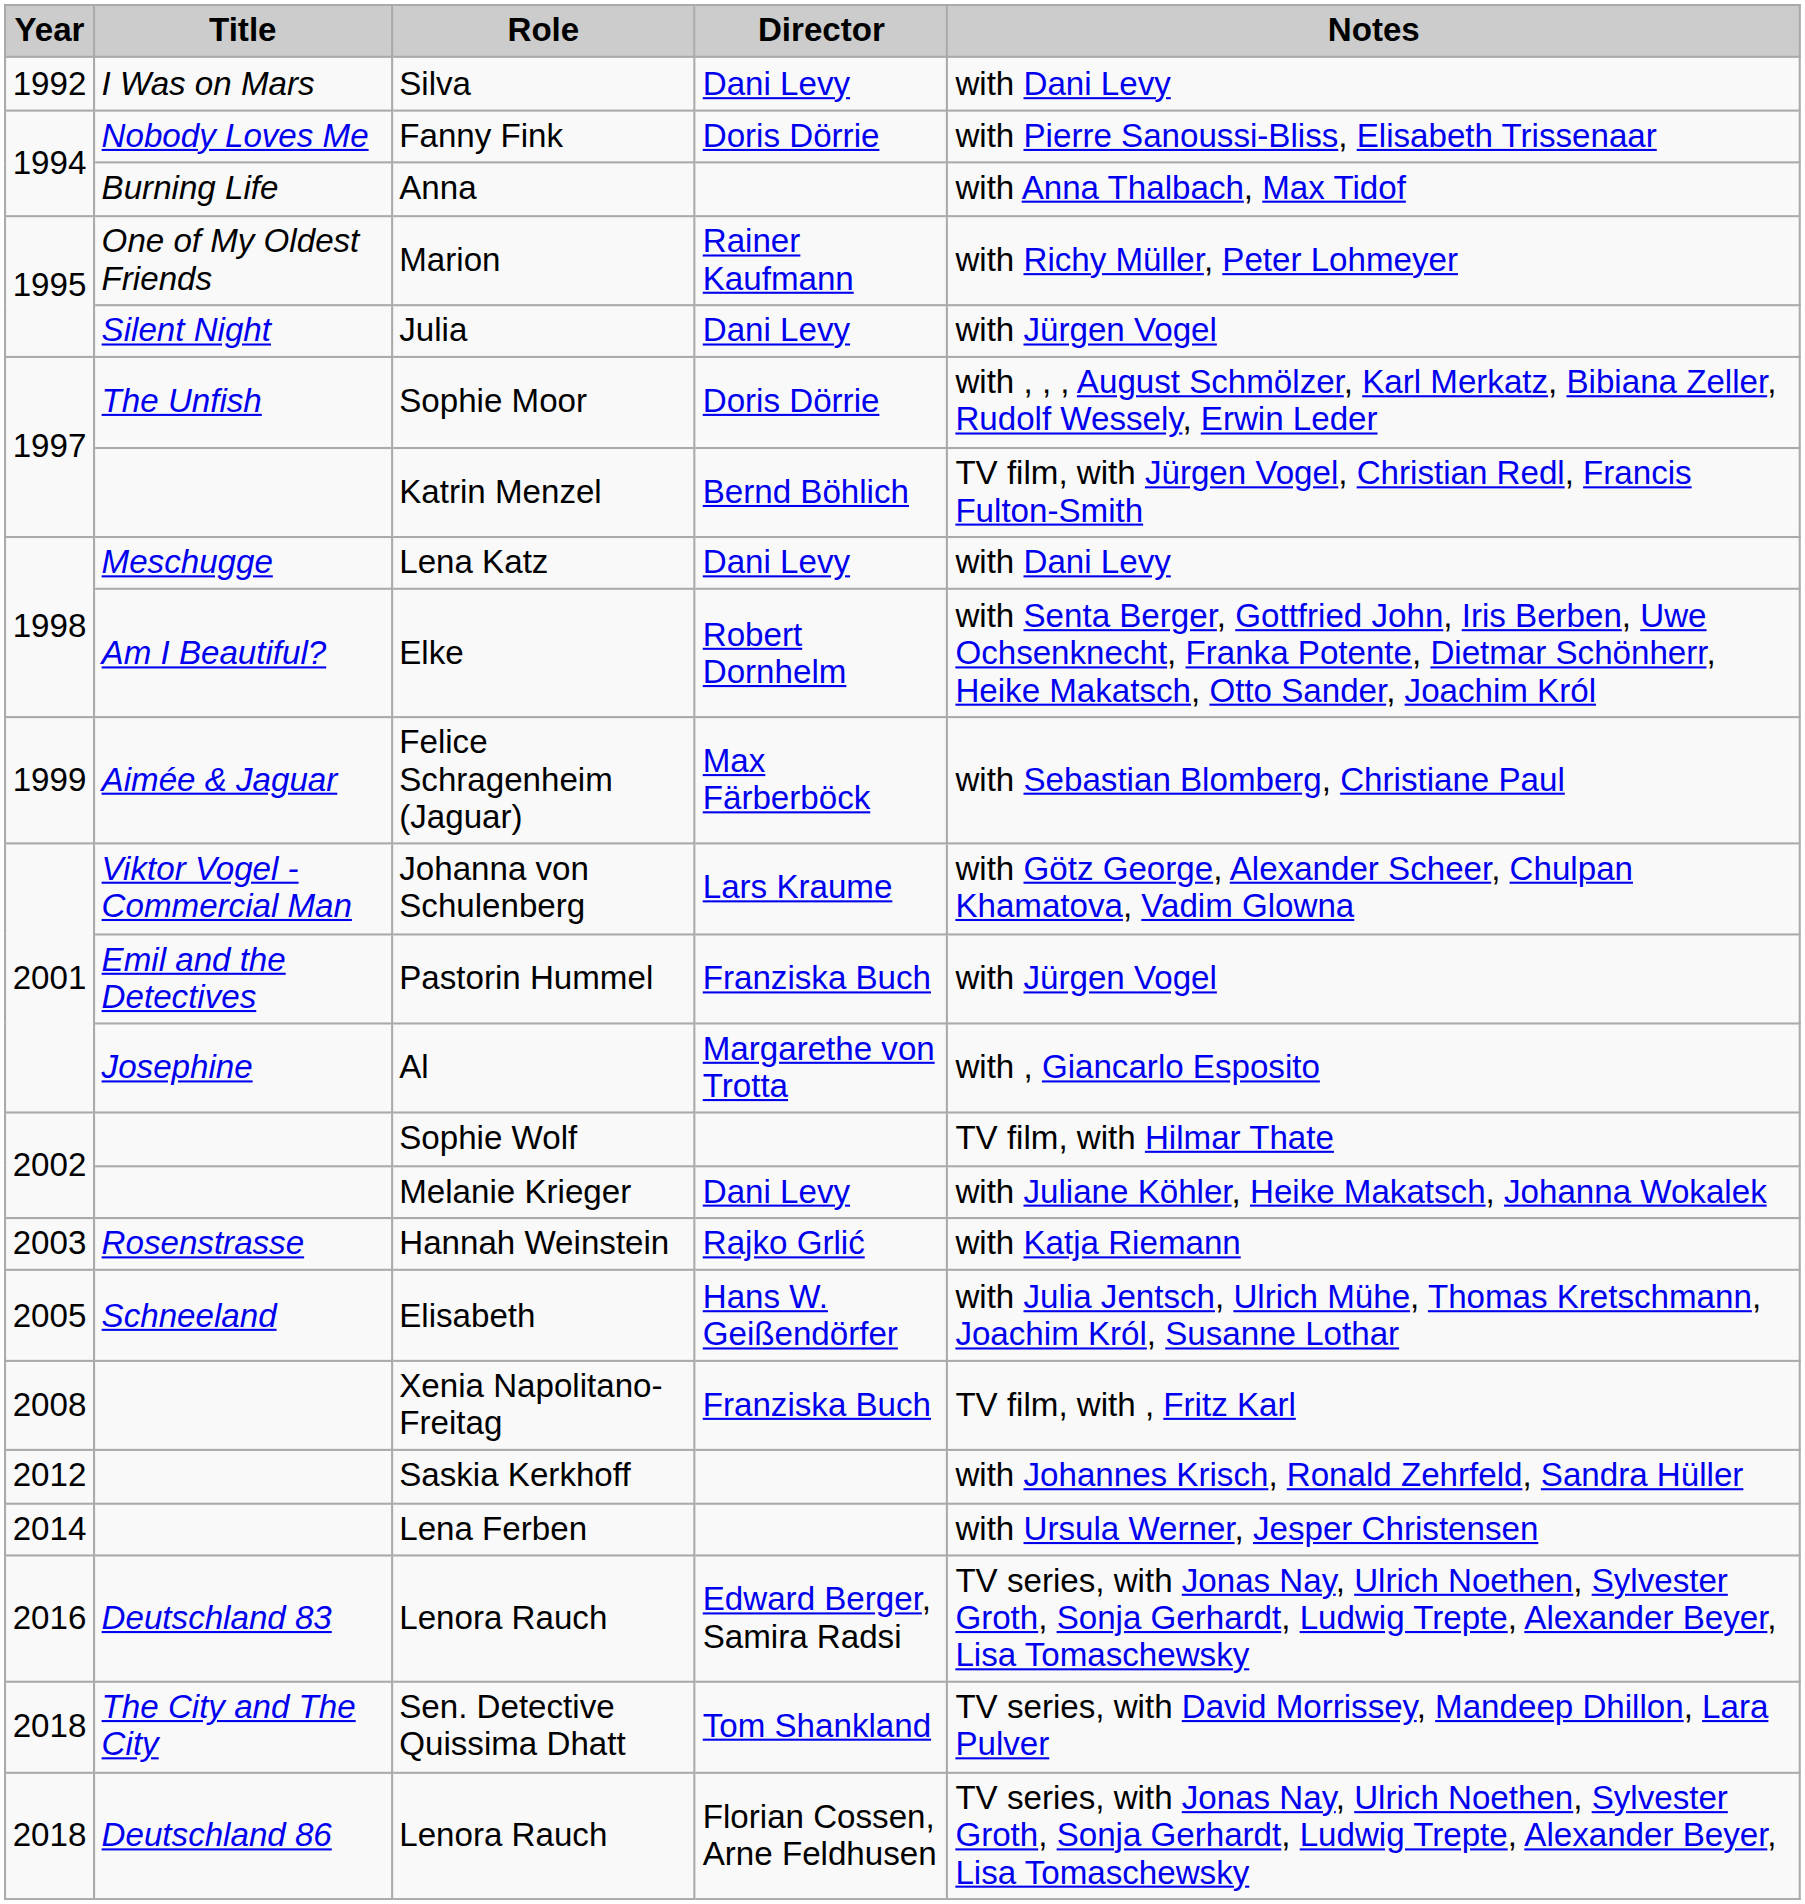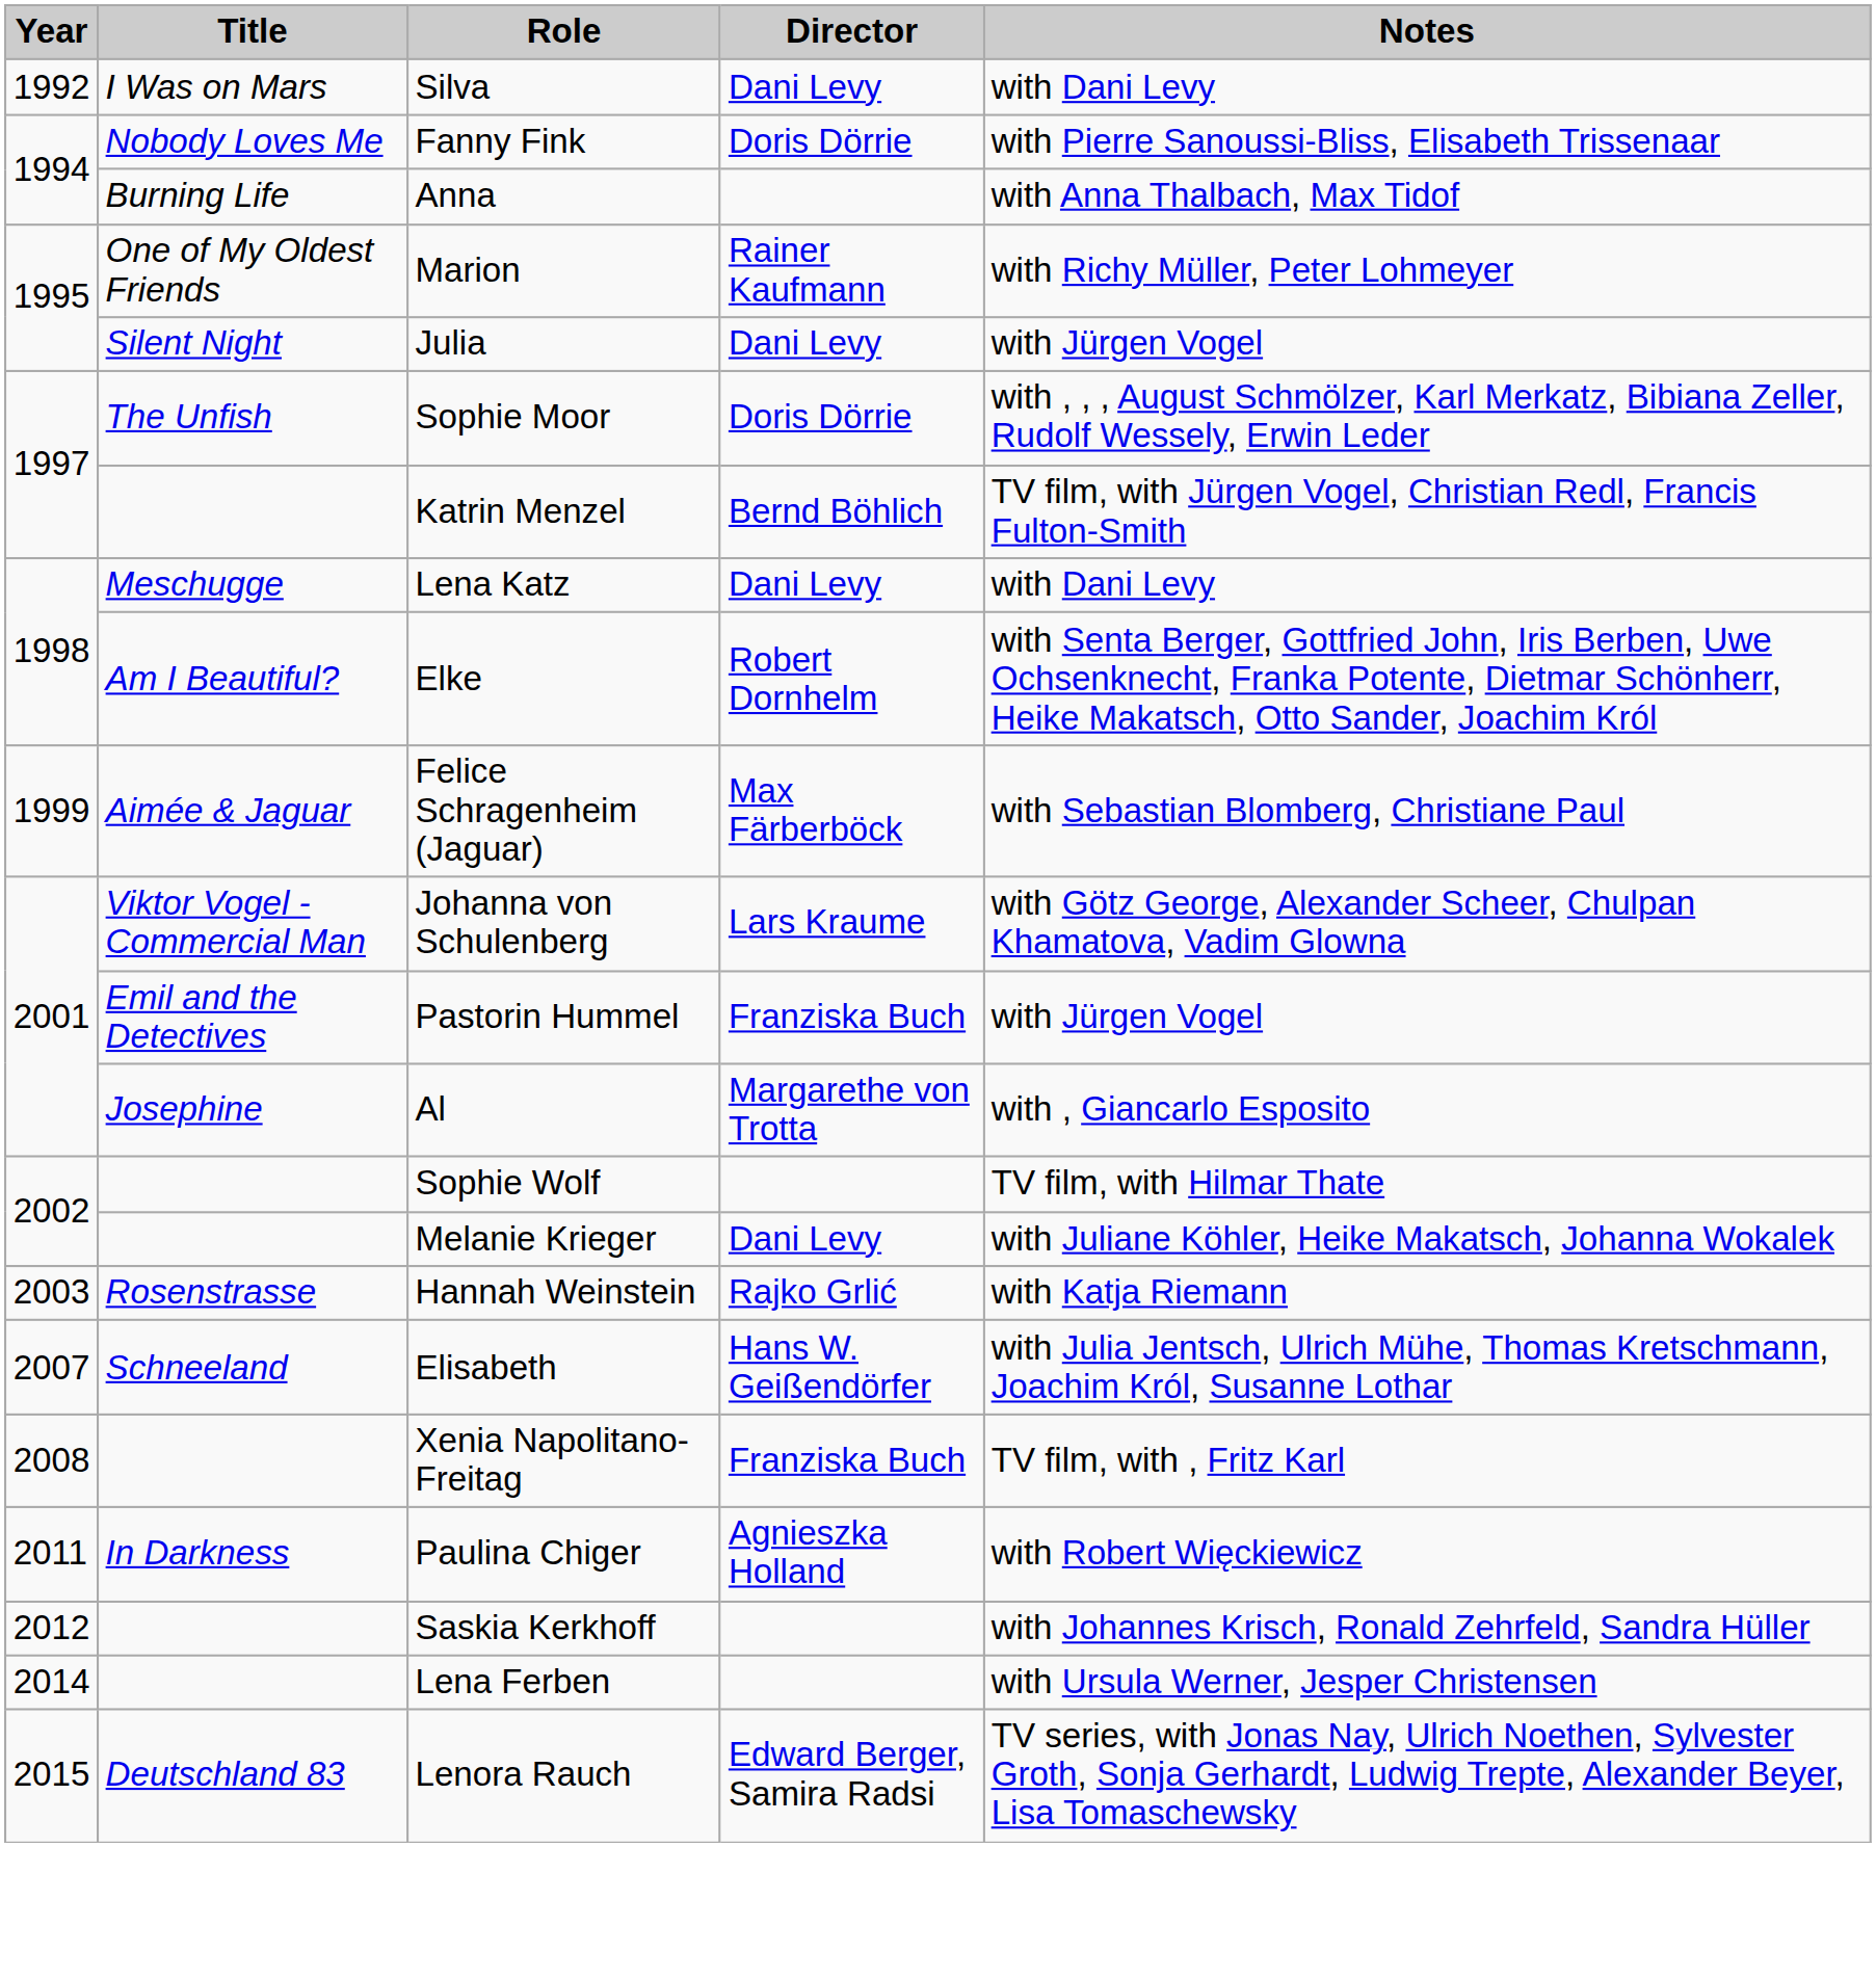Elisabeth | Year: 2005 -> 2007
+ row: 2011 | In Darkness | Paulina Chiger | Agnieszka Holland | with Robert Więckiewicz
Deutschland 83 / Lenora Rauch | Year: 2016 -> 2015
- row: 2018 | The City and The City | Sen. Detective Quissima Dhatt | Tom Shankland | TV series, with David Morrissey, Mandeep Dhillon, Lara Pulver
- row: 2018 | Deutschland 86 | Lenora Rauch | Florian Cossen, Arne Feldhusen | TV series, with Jonas Nay, Ulrich Noethen, Sylvester Groth, Sonja Gerhardt, Ludwig Trepte, Alexander Beyer, Lisa Tomaschewsky
